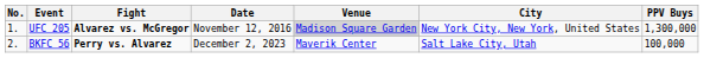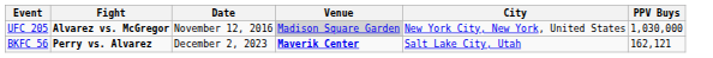- column: No. | 1. | 2.
UFC 205 | PPV Buys: 1,300,000 -> 1,030,000
BKFC 56 | Venue: normal -> bold
BKFC 56 | PPV Buys: 100,000 -> 162,121
